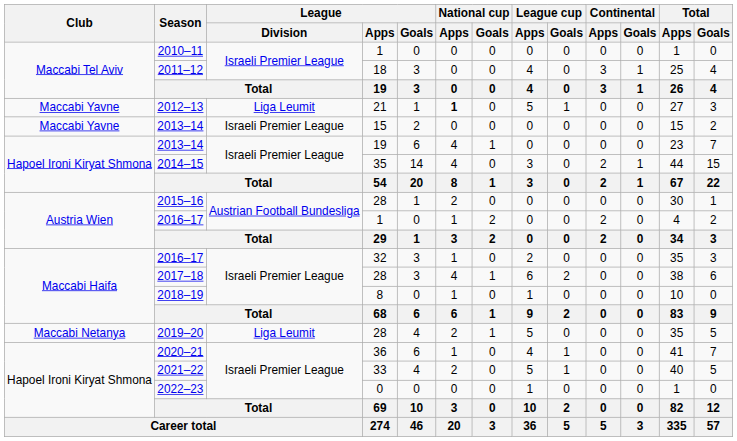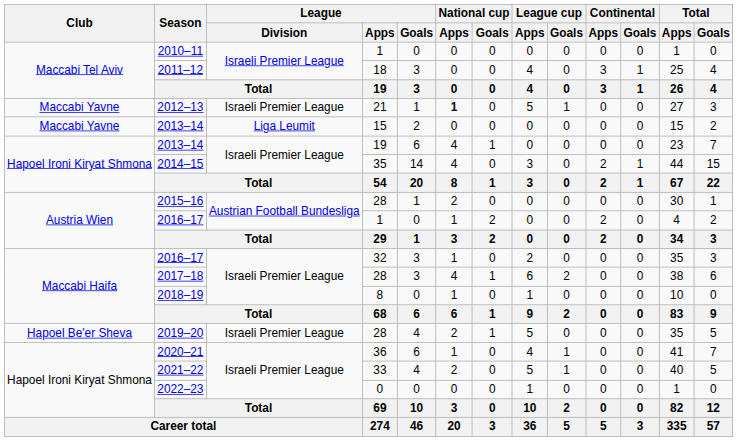2012–13 | League / Division: Liga Leumit -> Israeli Premier League
2013–14 / 15 | League / Division: Israeli Premier League -> Liga Leumit
2019–20 | Club: Maccabi Netanya -> Hapoel Be'er Sheva
2019–20 | League / Division: Liga Leumit -> Israeli Premier League
